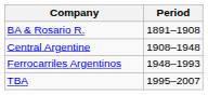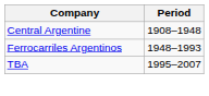- row: BA & Rosario R. | 1891–1908
